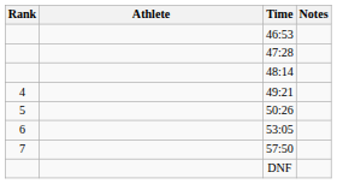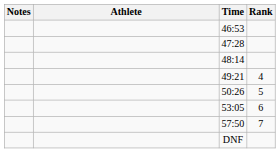columns swapped: Rank <-> Notes
